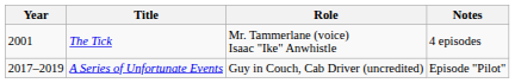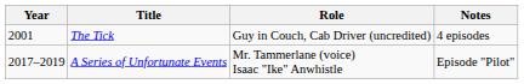The Tick | Role: Mr. Tammerlane (voice) Isaac "Ike" Anwhistle -> Guy in Couch, Cab Driver (uncredited)
A Series of Unfortunate Events | Role: Guy in Couch, Cab Driver (uncredited) -> Mr. Tammerlane (voice) Isaac "Ike" Anwhistle
